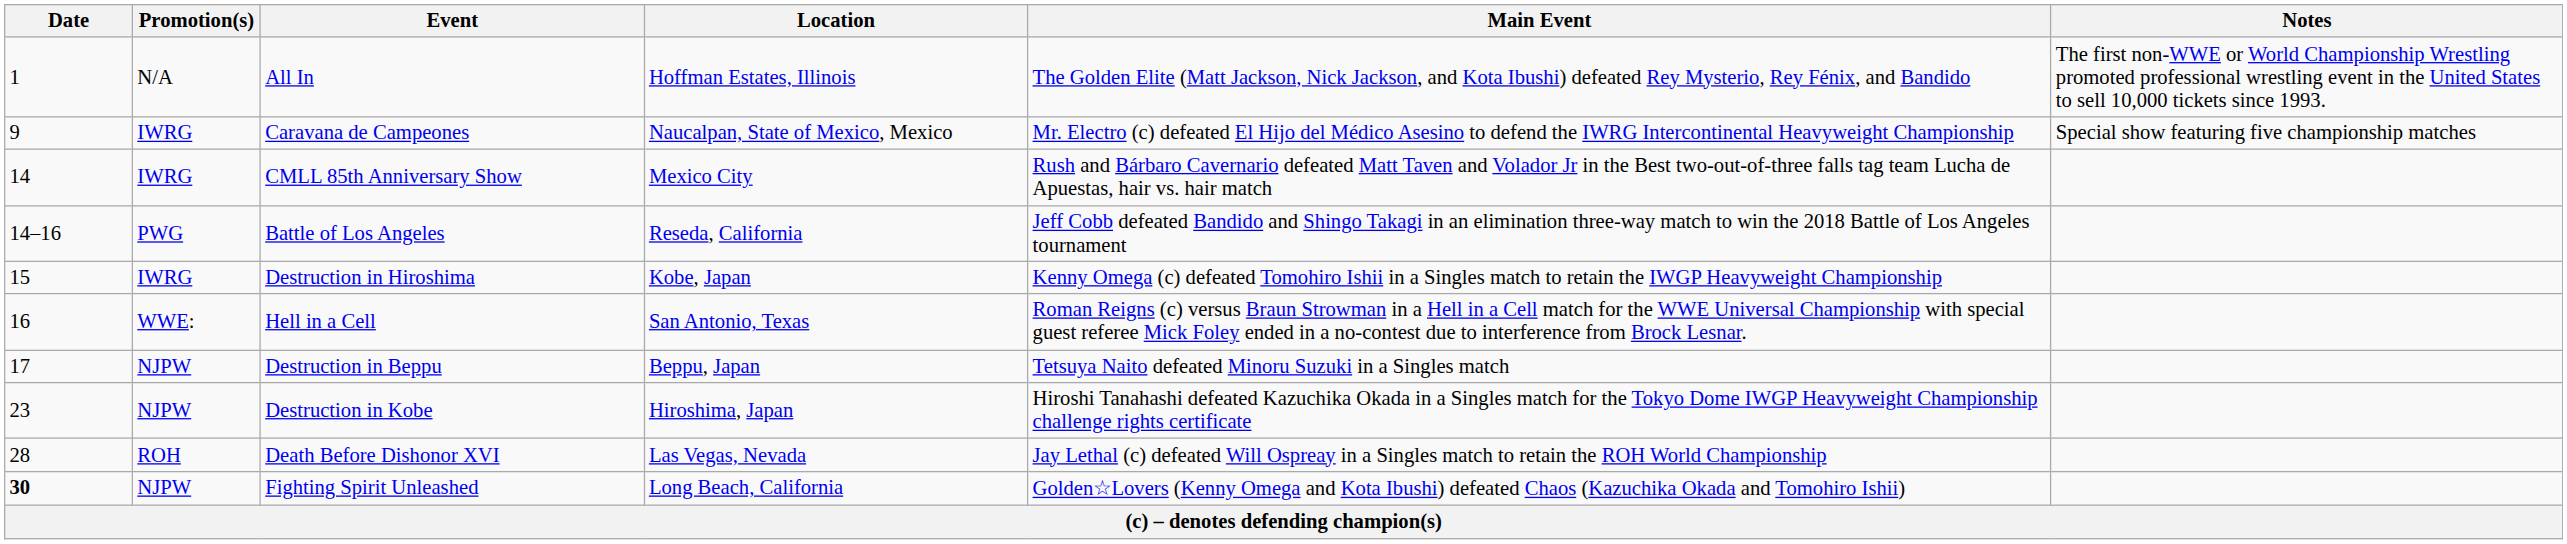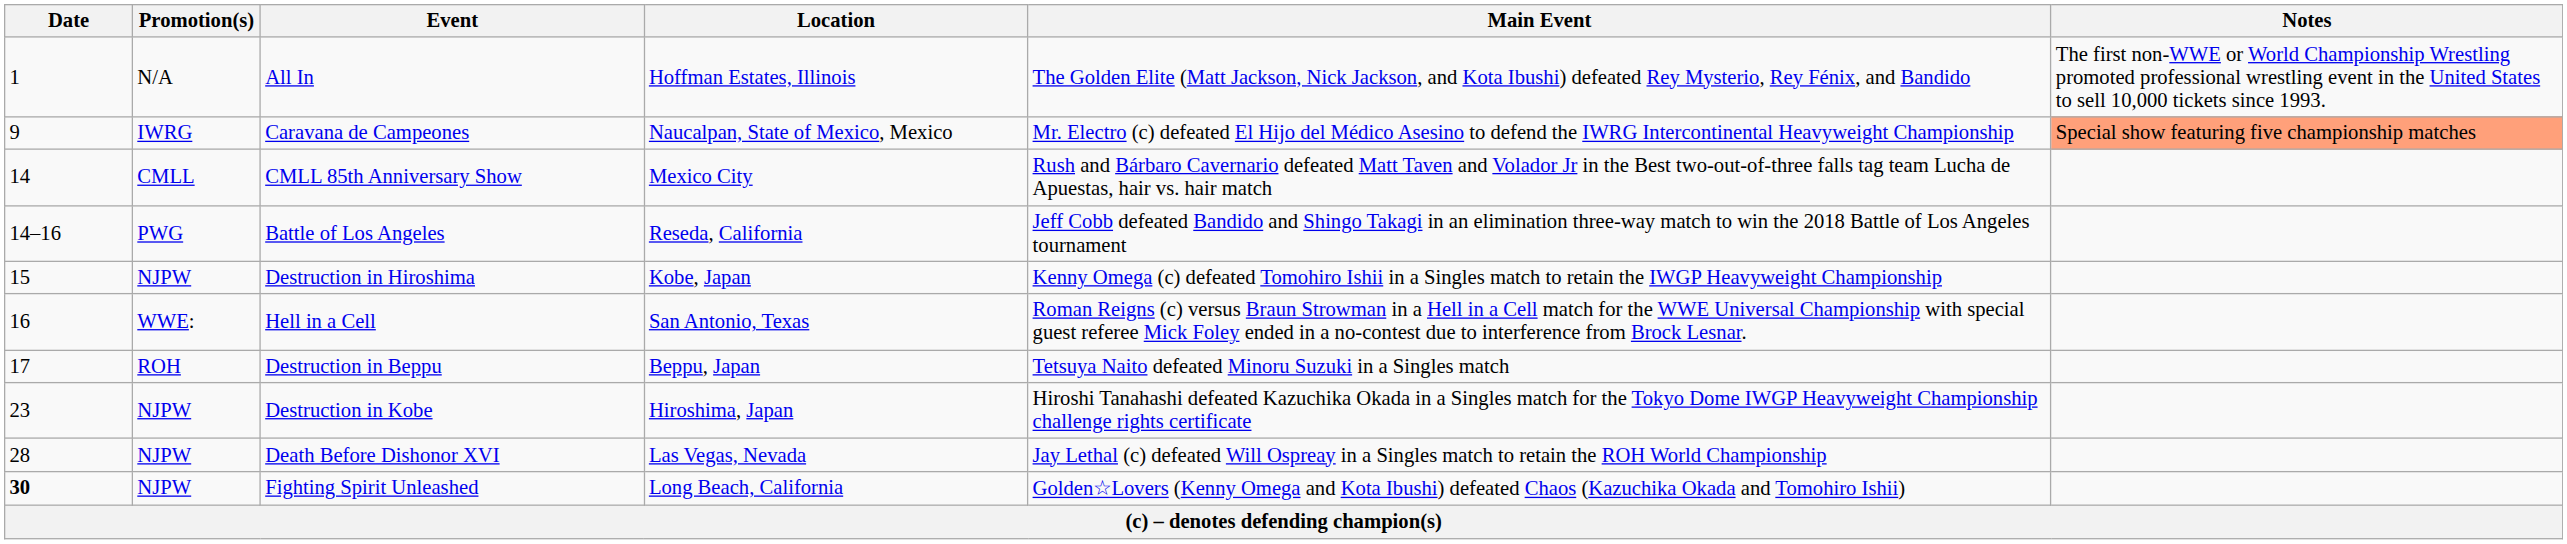Caravana de Campeones | Notes: no background -> lightsalmon background
CMLL 85th Anniversary Show | Promotion(s): IWRG -> CMLL
Destruction in Hiroshima | Promotion(s): IWRG -> NJPW
Destruction in Beppu | Promotion(s): NJPW -> ROH
Death Before Dishonor XVI | Promotion(s): ROH -> NJPW
